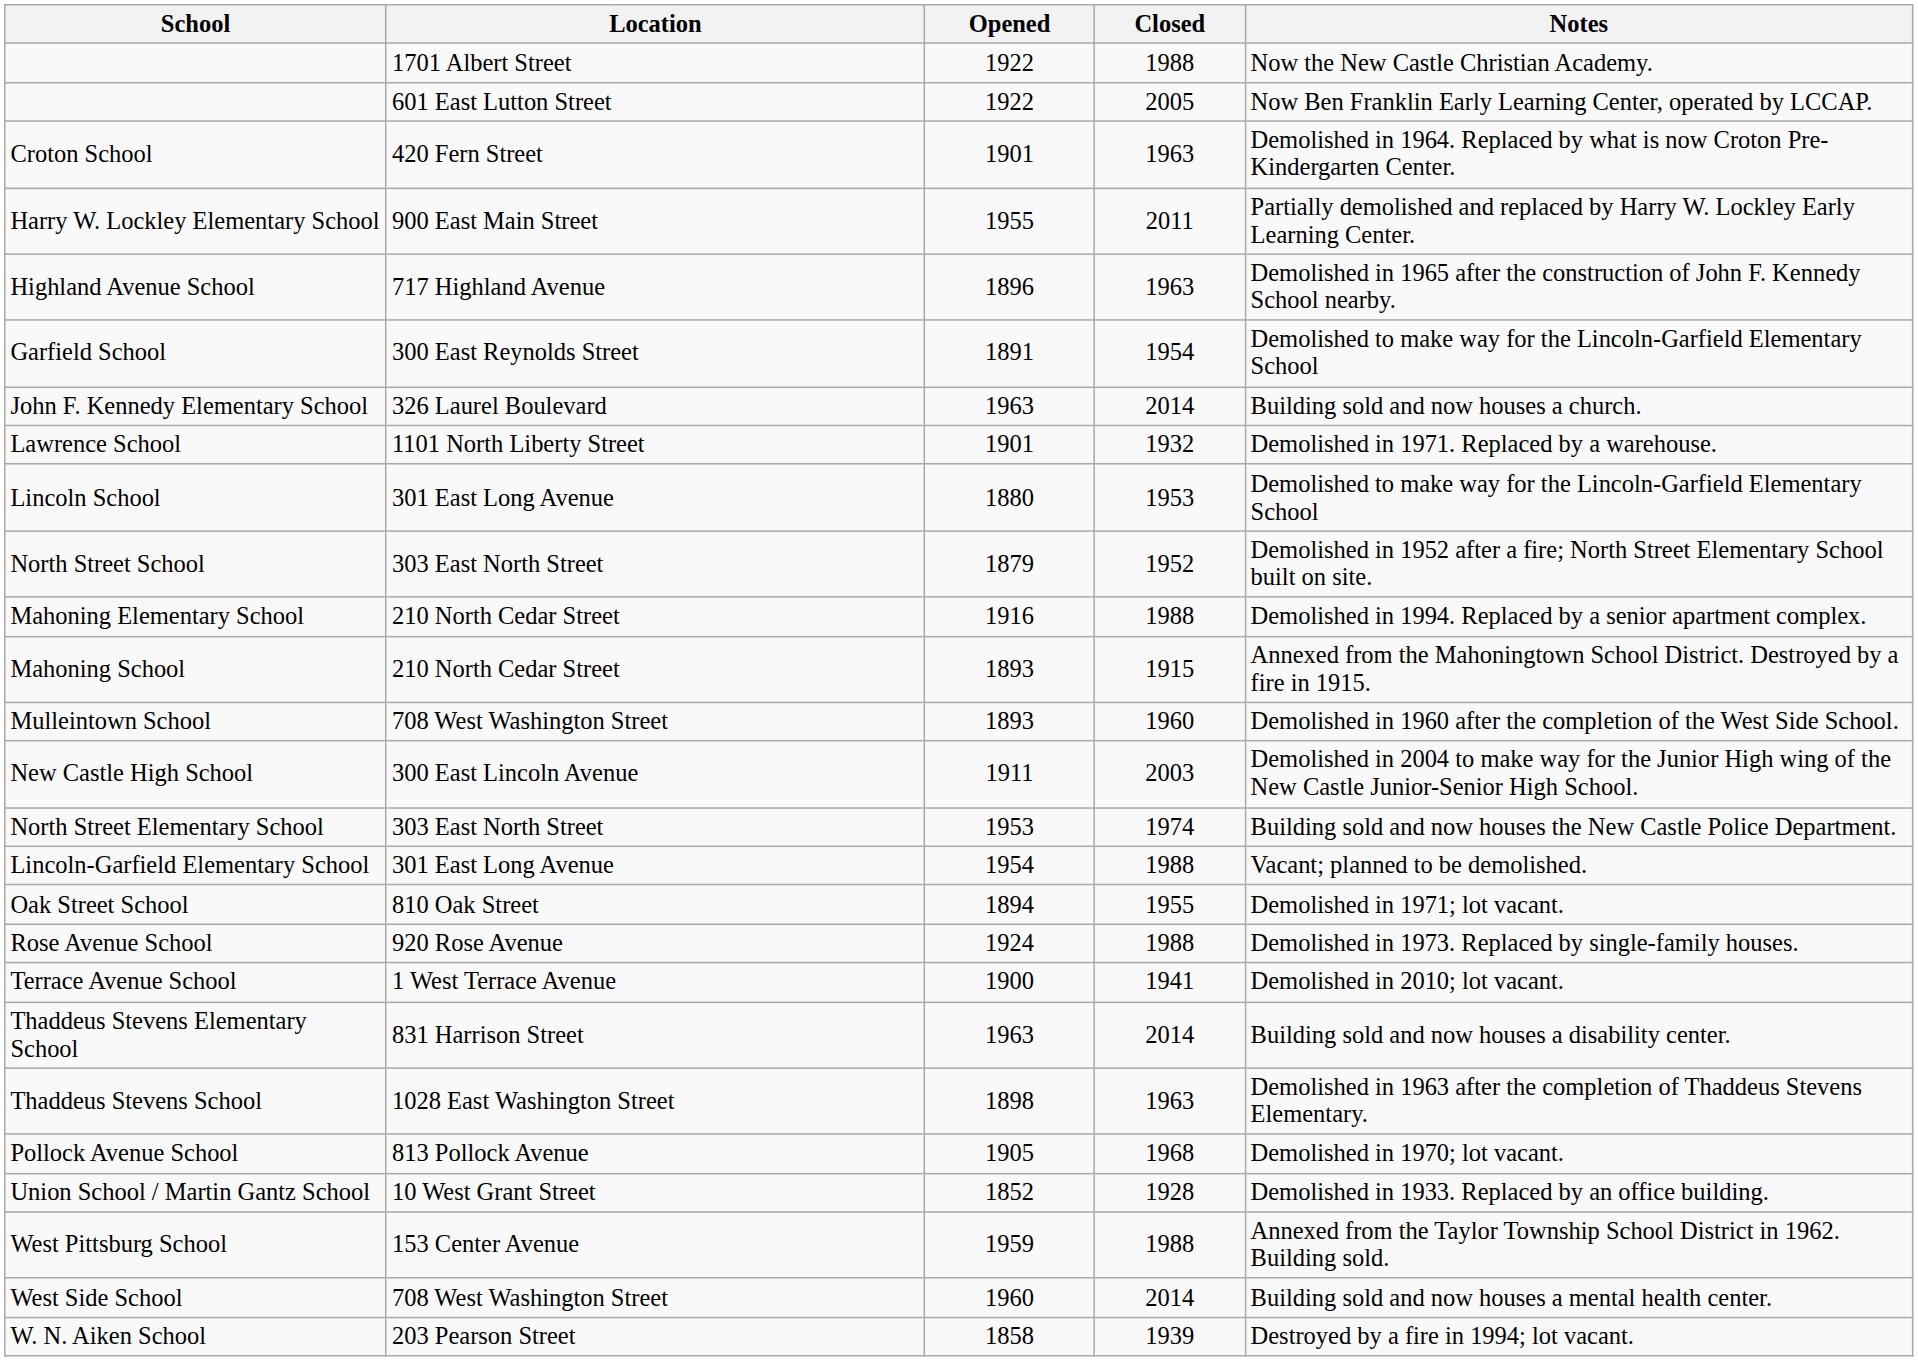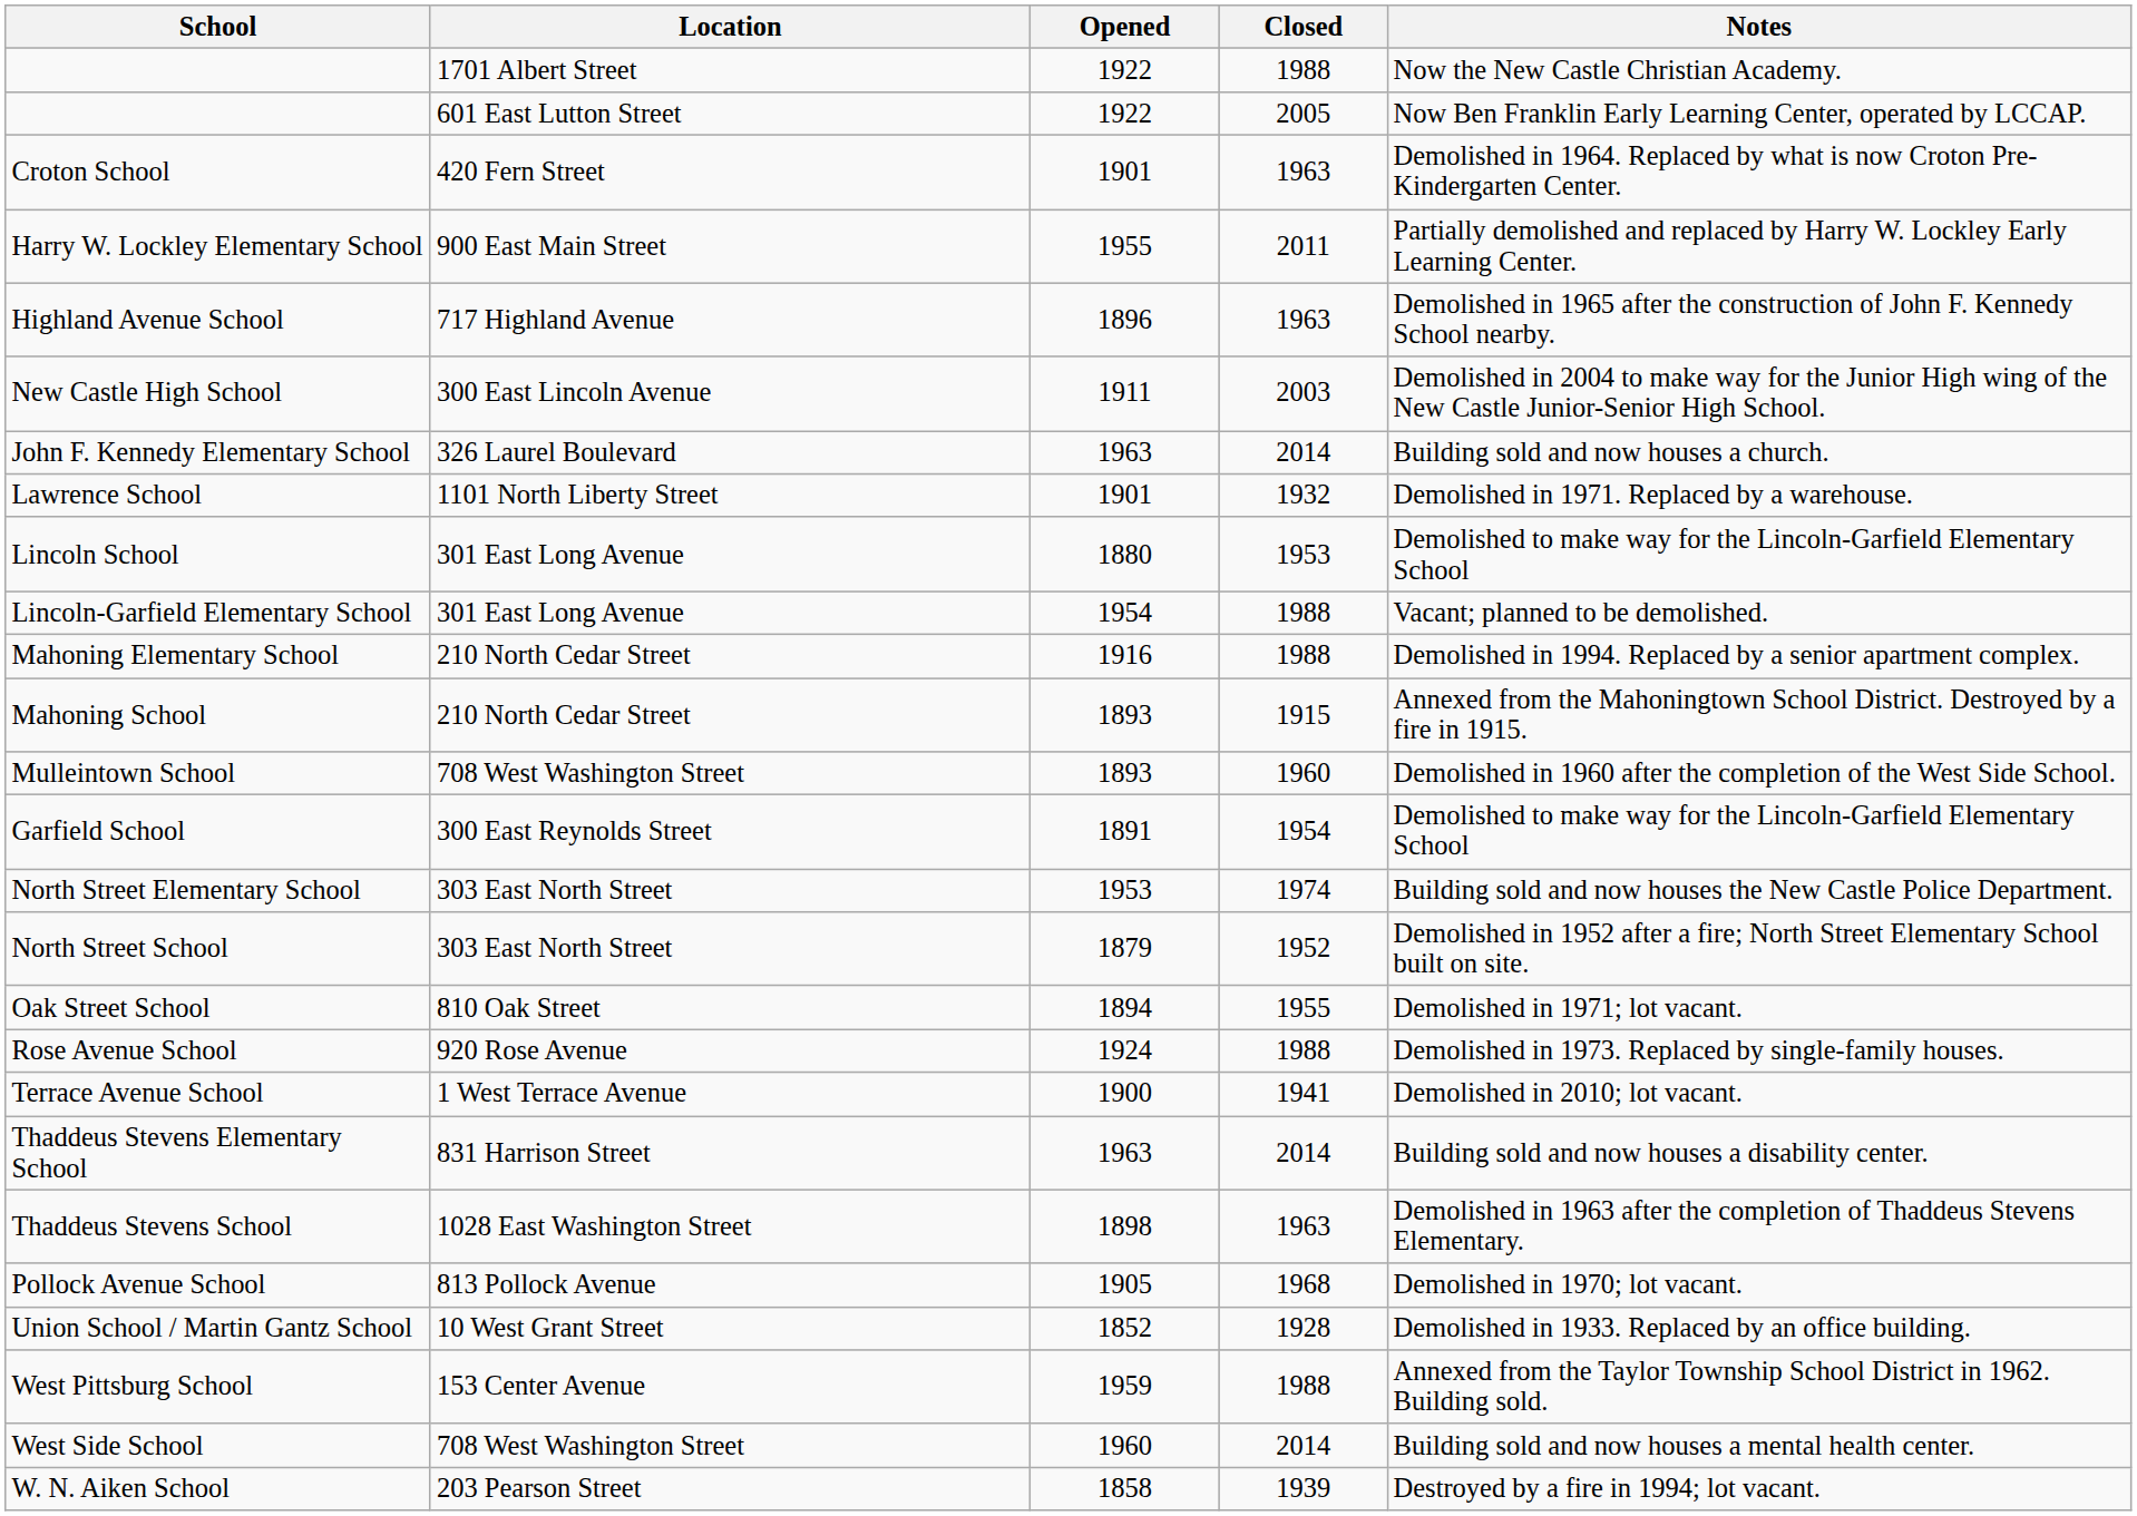rows swapped: Garfield School <-> New Castle High School
rows swapped: Lincoln-Garfield Elementary School <-> North Street School
